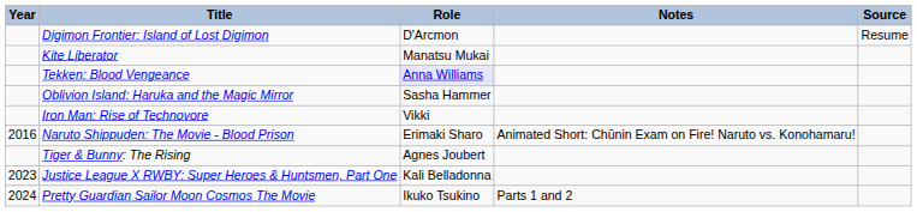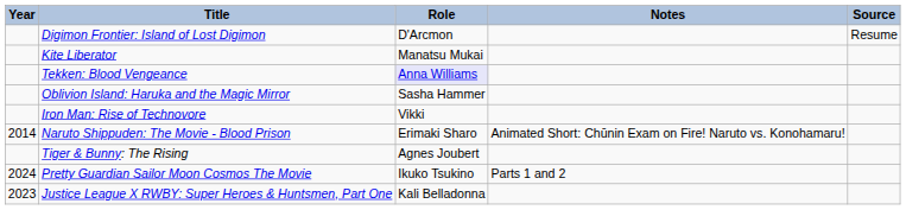Naruto Shippuden: The Movie - Blood Prison | Year: 2016 -> 2014
rows swapped: Justice League X RWBY: Super Heroes & Huntsmen, Part One <-> Pretty Guardian Sailor Moon Cosmos The Movie
